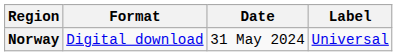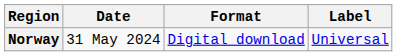columns swapped: Date <-> Format
